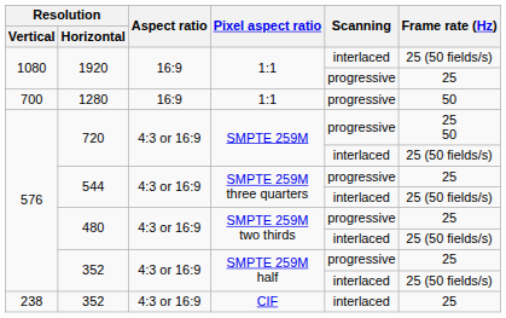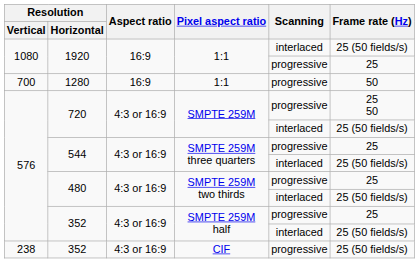352 / CIF | Scanning: interlaced -> progressive
352 / CIF | Frame rate (Hz): 25 -> 25 (50 fields/s)
